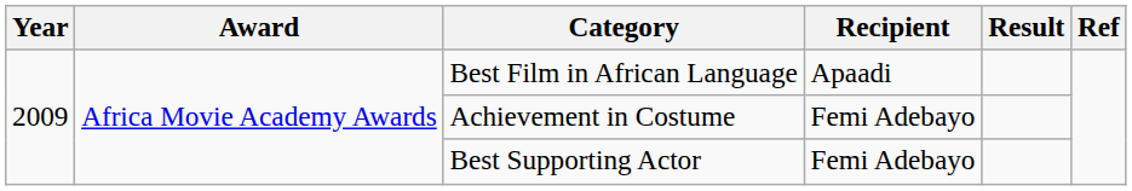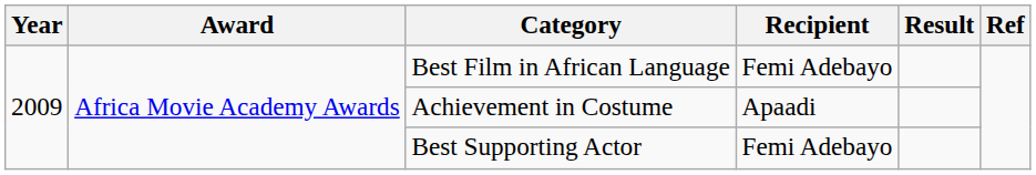Best Film in African Language | Recipient: Apaadi -> Femi Adebayo
Achievement in Costume | Recipient: Femi Adebayo -> Apaadi
